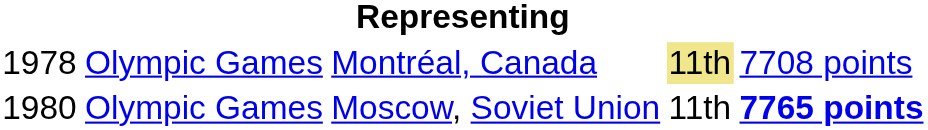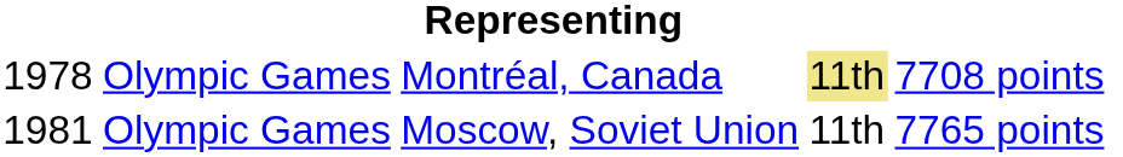Moscow, Soviet Union | column 1: 1980 -> 1981
Moscow, Soviet Union | column 5: bold -> normal
